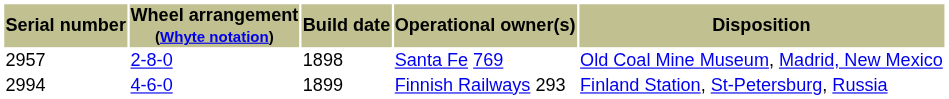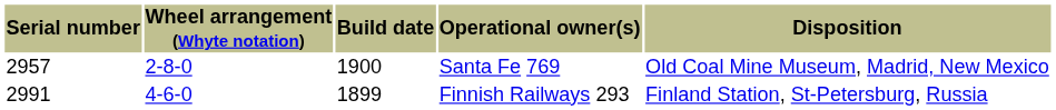Santa Fe 769 | Build date: 1898 -> 1900
Finnish Railways 293 | Serial number: 2994 -> 2991
